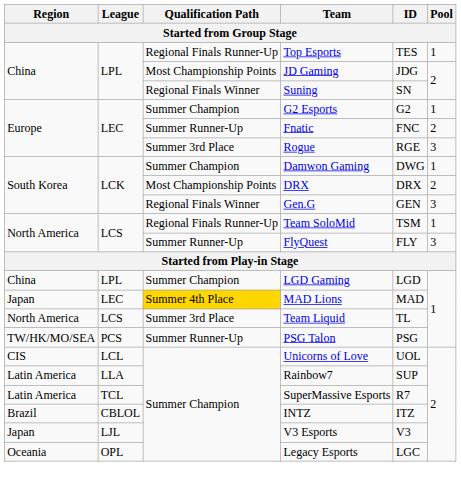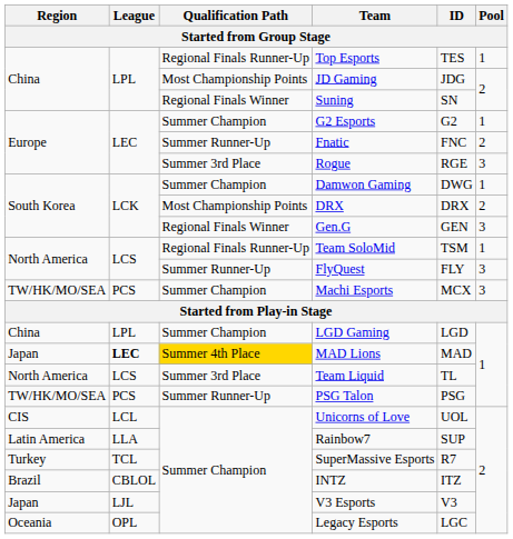+ row: TW/HK/MO/SEA | PCS | Summer Champion | Machi Esports | MCX | 3
MAD Lions | League: normal -> bold
SuperMassive Esports | Region: Latin America -> Turkey
